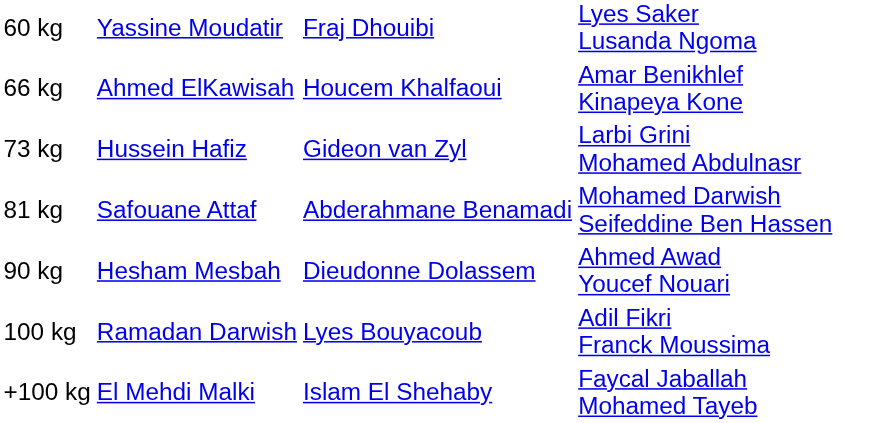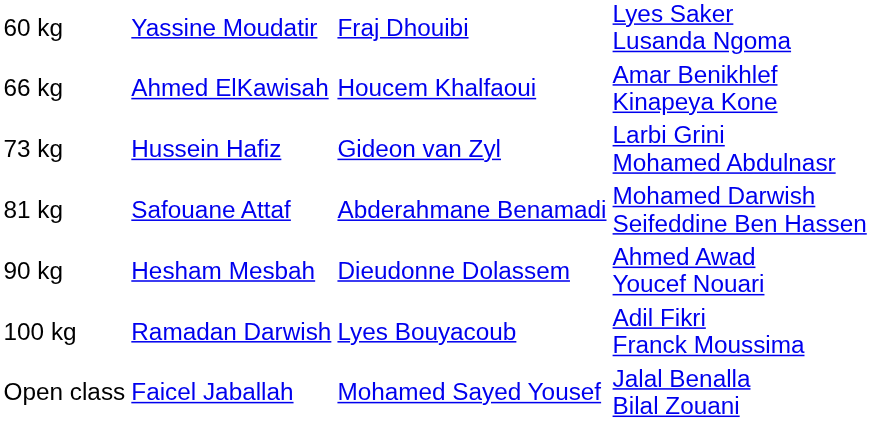- row: +100 kg | El Mehdi Malki | Islam El Shehaby | Faycal Jaballah Mohamed Tayeb
+ row: Open class | Faicel Jaballah | Mohamed Sayed Yousef | Jalal Benalla Bilal Zouani
